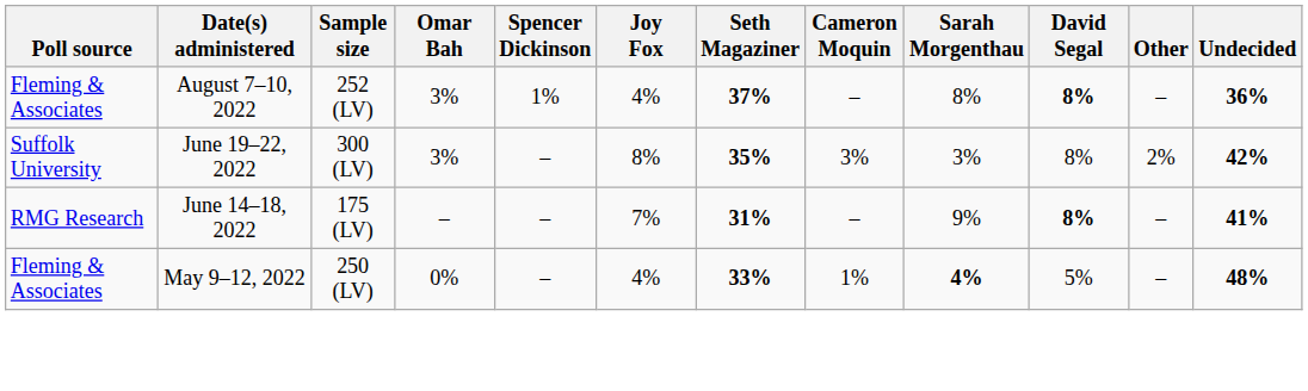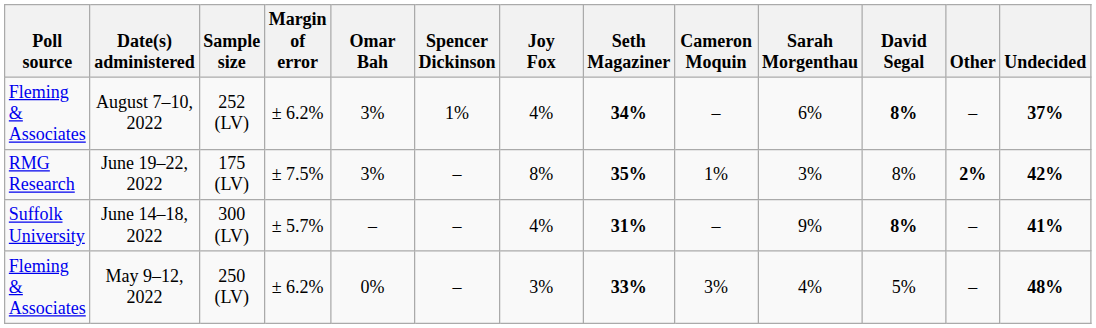+ column: Margin of error | ± 6.2% | ± 7.5% | ± 5.7% | ± 6.2%
August 7–10, 2022 | Seth Magaziner: 37% -> 34%
August 7–10, 2022 | Sarah Morgenthau: 8% -> 6%
August 7–10, 2022 | Undecided: 36% -> 37%
June 19–22, 2022 | Poll source: Suffolk University -> RMG Research
June 19–22, 2022 | Sample size: 300 (LV) -> 175 (LV)
June 19–22, 2022 | Cameron Moquin: 3% -> 1%
June 19–22, 2022 | Other: normal -> bold
June 14–18, 2022 | Poll source: RMG Research -> Suffolk University
June 14–18, 2022 | Sample size: 175 (LV) -> 300 (LV)
June 14–18, 2022 | Joy Fox: 7% -> 4%
May 9–12, 2022 | Joy Fox: 4% -> 3%
May 9–12, 2022 | Cameron Moquin: 1% -> 3%
May 9–12, 2022 | Sarah Morgenthau: bold -> normal
